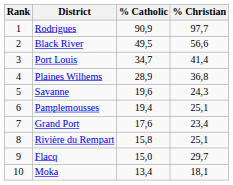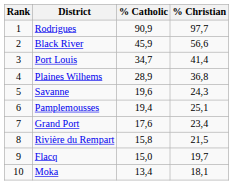Black River | % Catholic: 49,5 -> 45,9
Rivière du Rempart | % Christian: 25,1 -> 21,5
Flacq | % Christian: 29,7 -> 19,7
